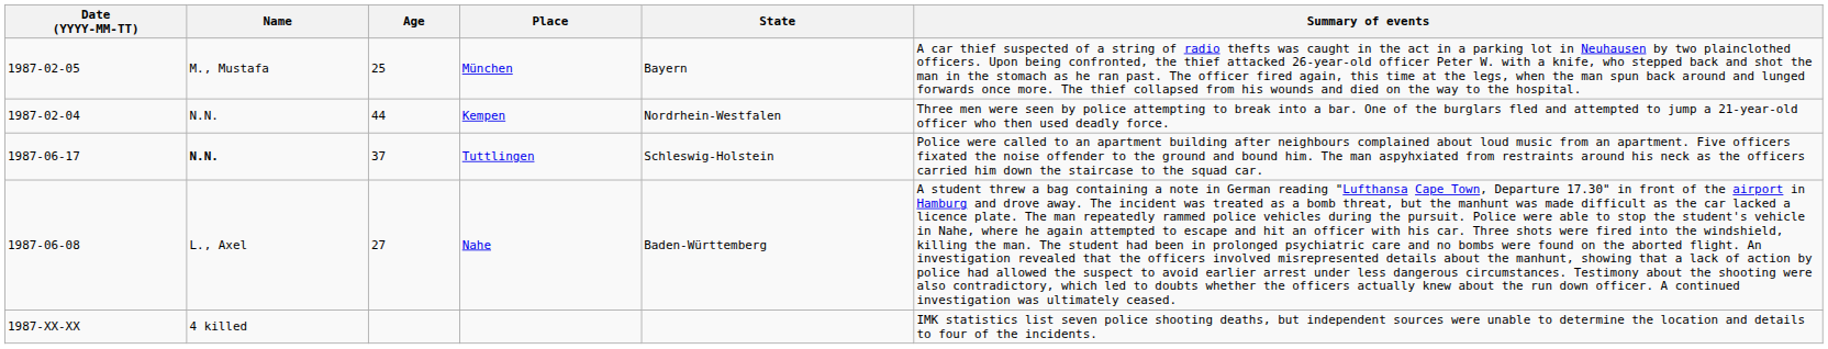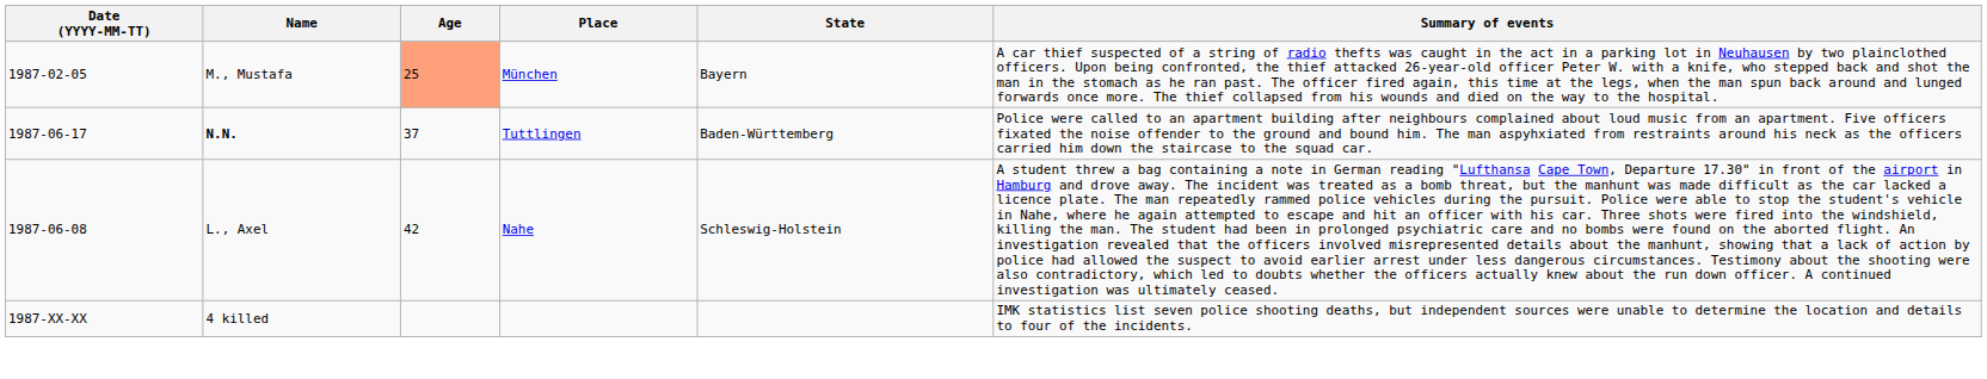München | Age: no background -> lightsalmon background
- row: 1987-02-04 | N.N. | 44 | Kempen | Nordrhein-Westfalen | Three men were seen by police attempting to break into a bar. One of the burglars fled and attempted to jump a 21-year-old officer who then used deadly force.
Tuttlingen | State: Schleswig-Holstein -> Baden-Württemberg
Nahe | Age: 27 -> 42
Nahe | State: Baden-Württemberg -> Schleswig-Holstein
